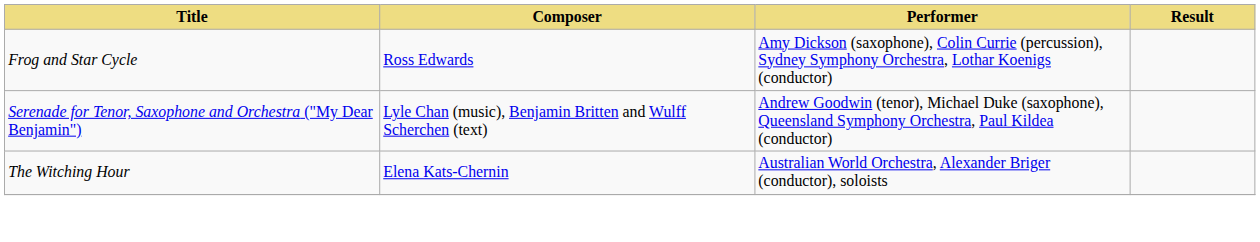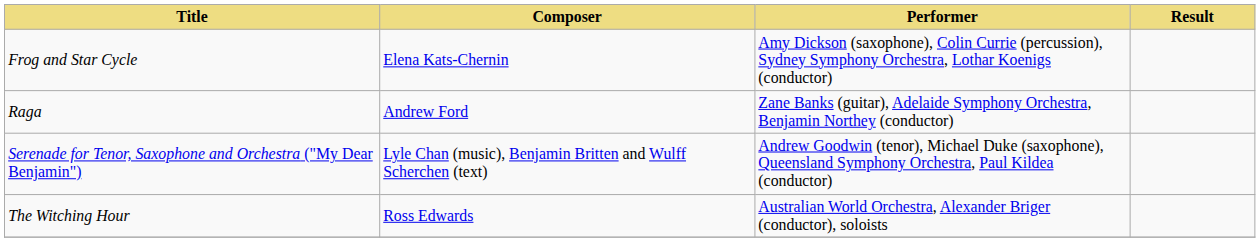Frog and Star Cycle | Composer: Ross Edwards -> Elena Kats-Chernin
+ row: Raga | Andrew Ford | Zane Banks (guitar), Adelaide Symphony Orchestra, Benjamin Northey (conductor)
The Witching Hour | Composer: Elena Kats-Chernin -> Ross Edwards
